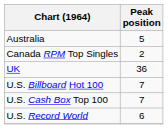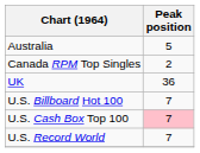U.S. Cash Box Top 100 | Peak position: no background -> pink background
U.S. Record World | Peak position: 6 -> 7
